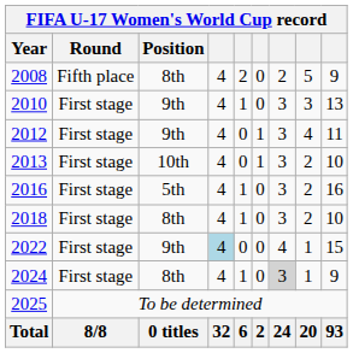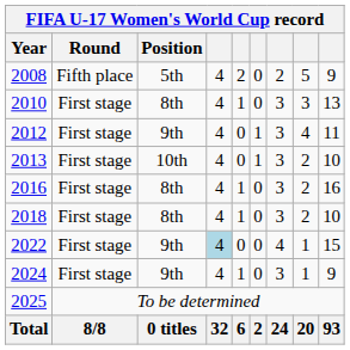2008 | Position: 8th -> 5th
2010 | Position: 9th -> 8th
2016 | Position: 5th -> 8th
2024 | Position: 8th -> 9th
2024 | column 7: lightgrey background -> no background
